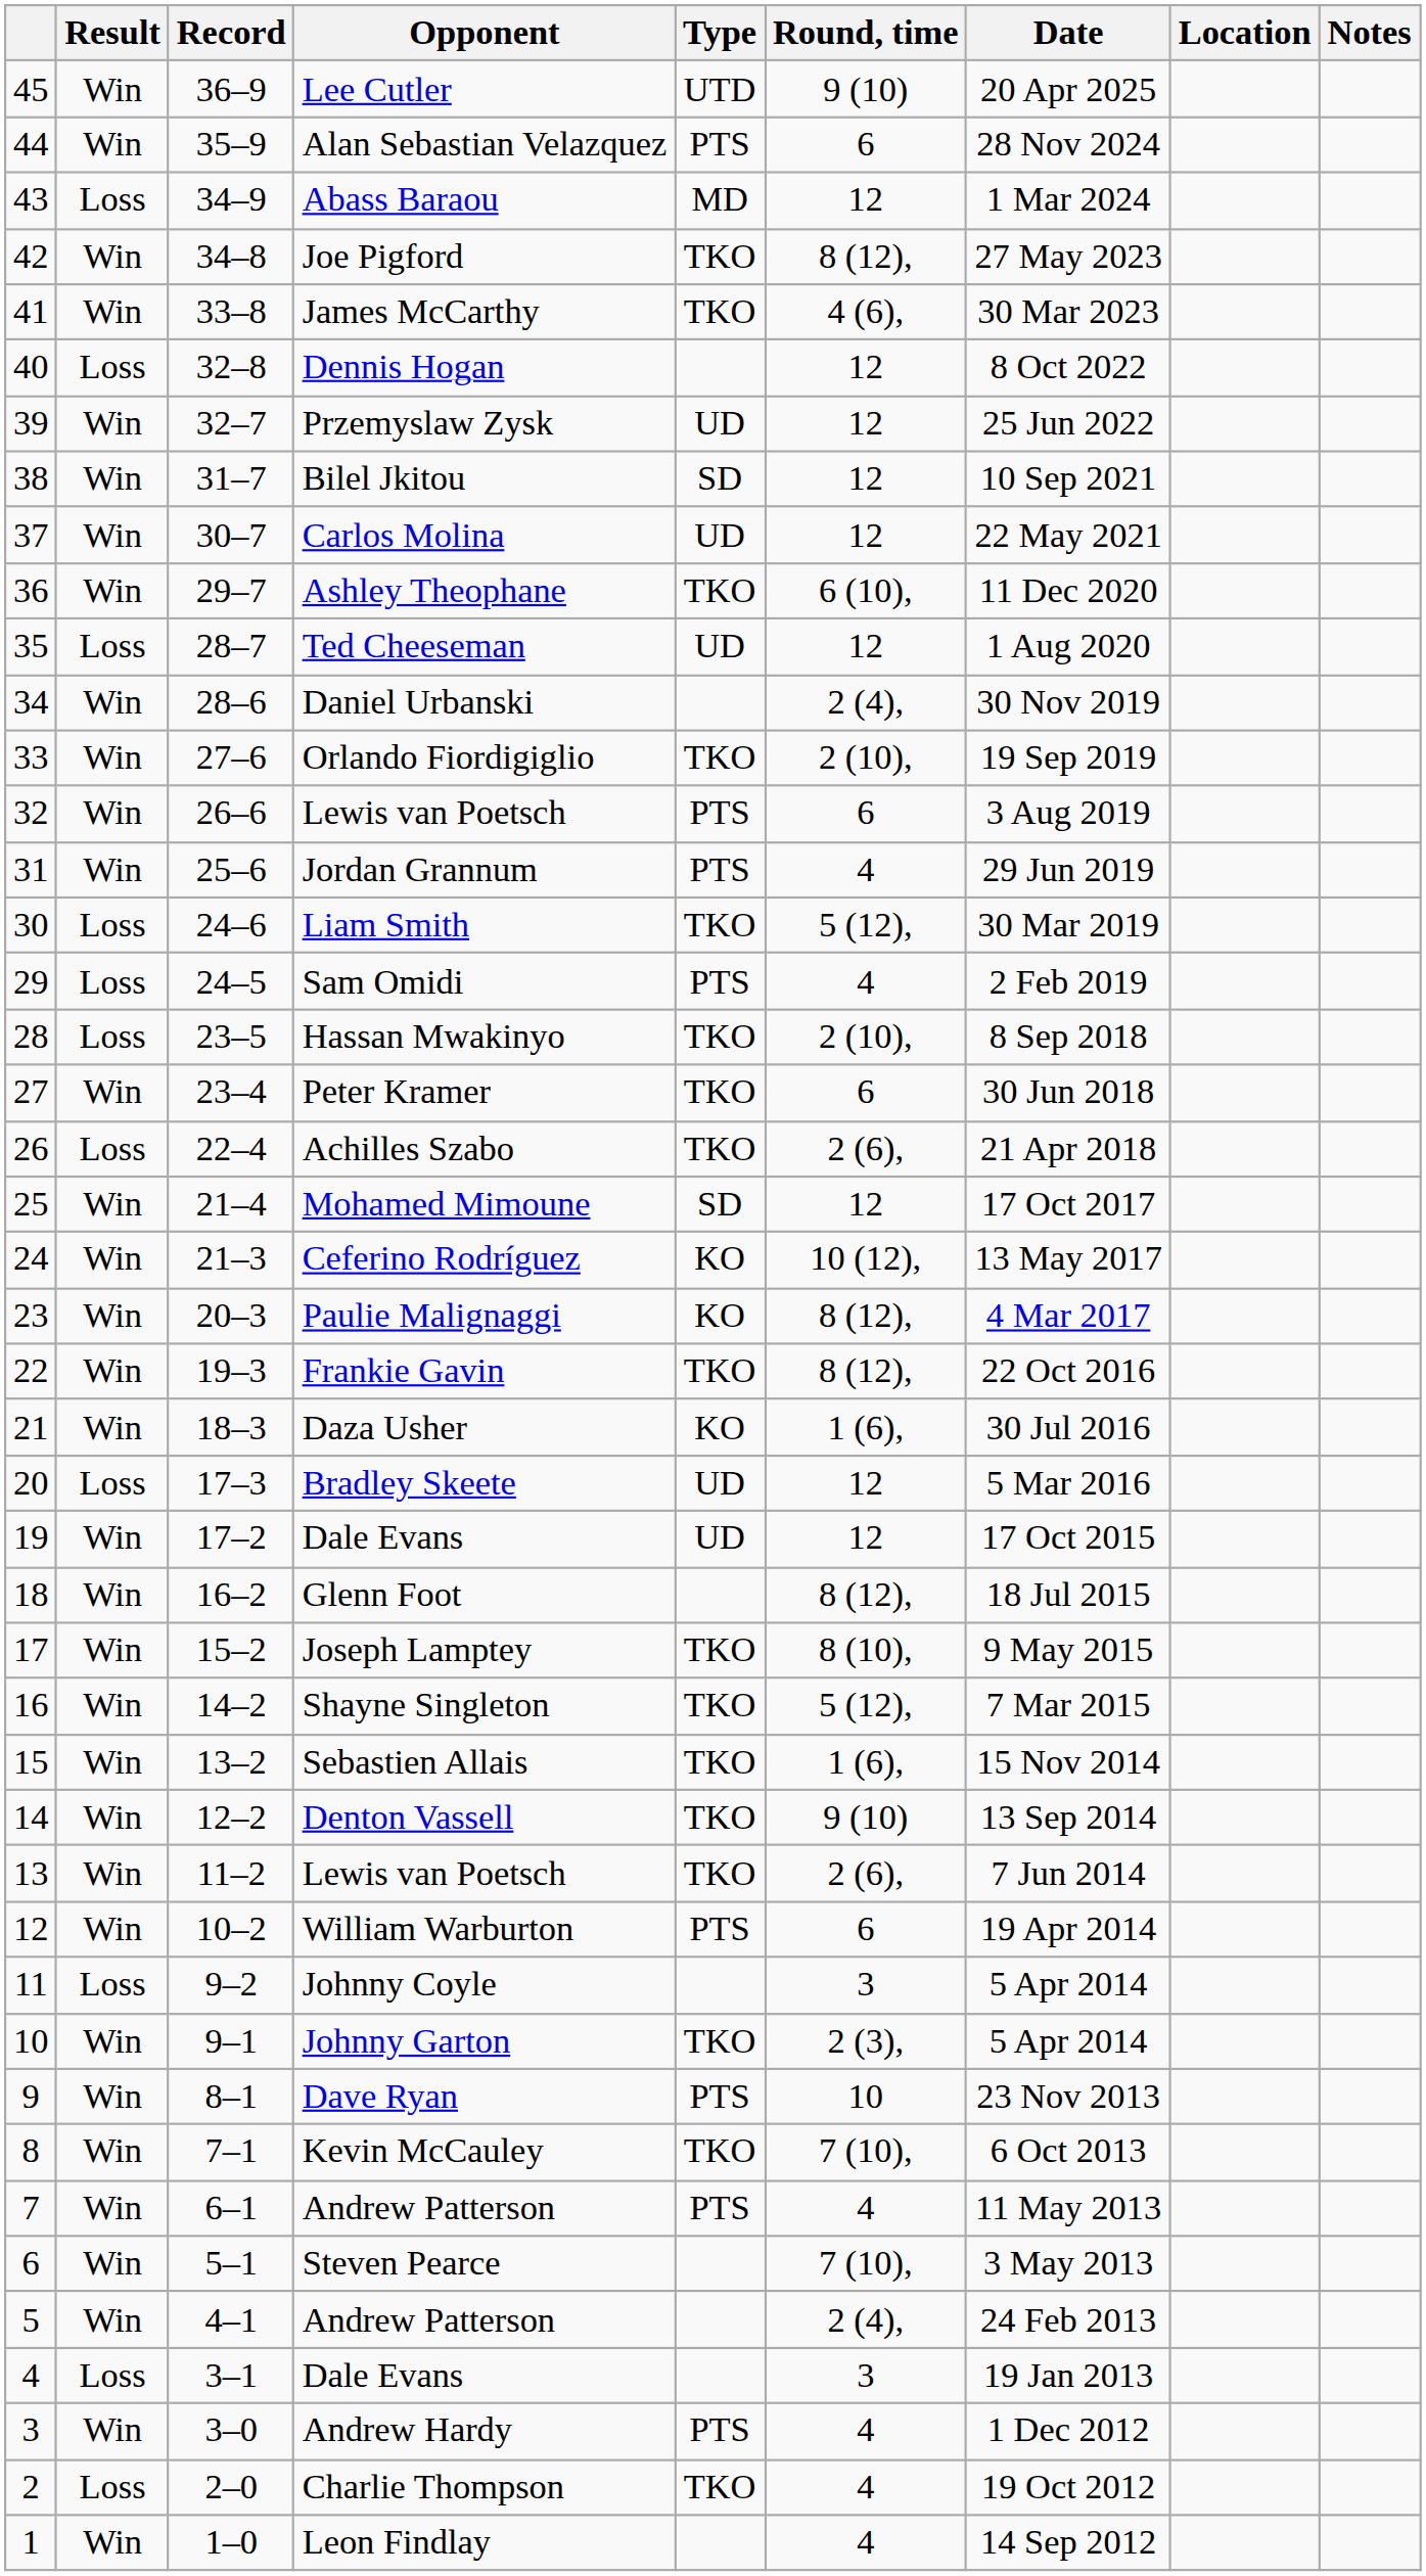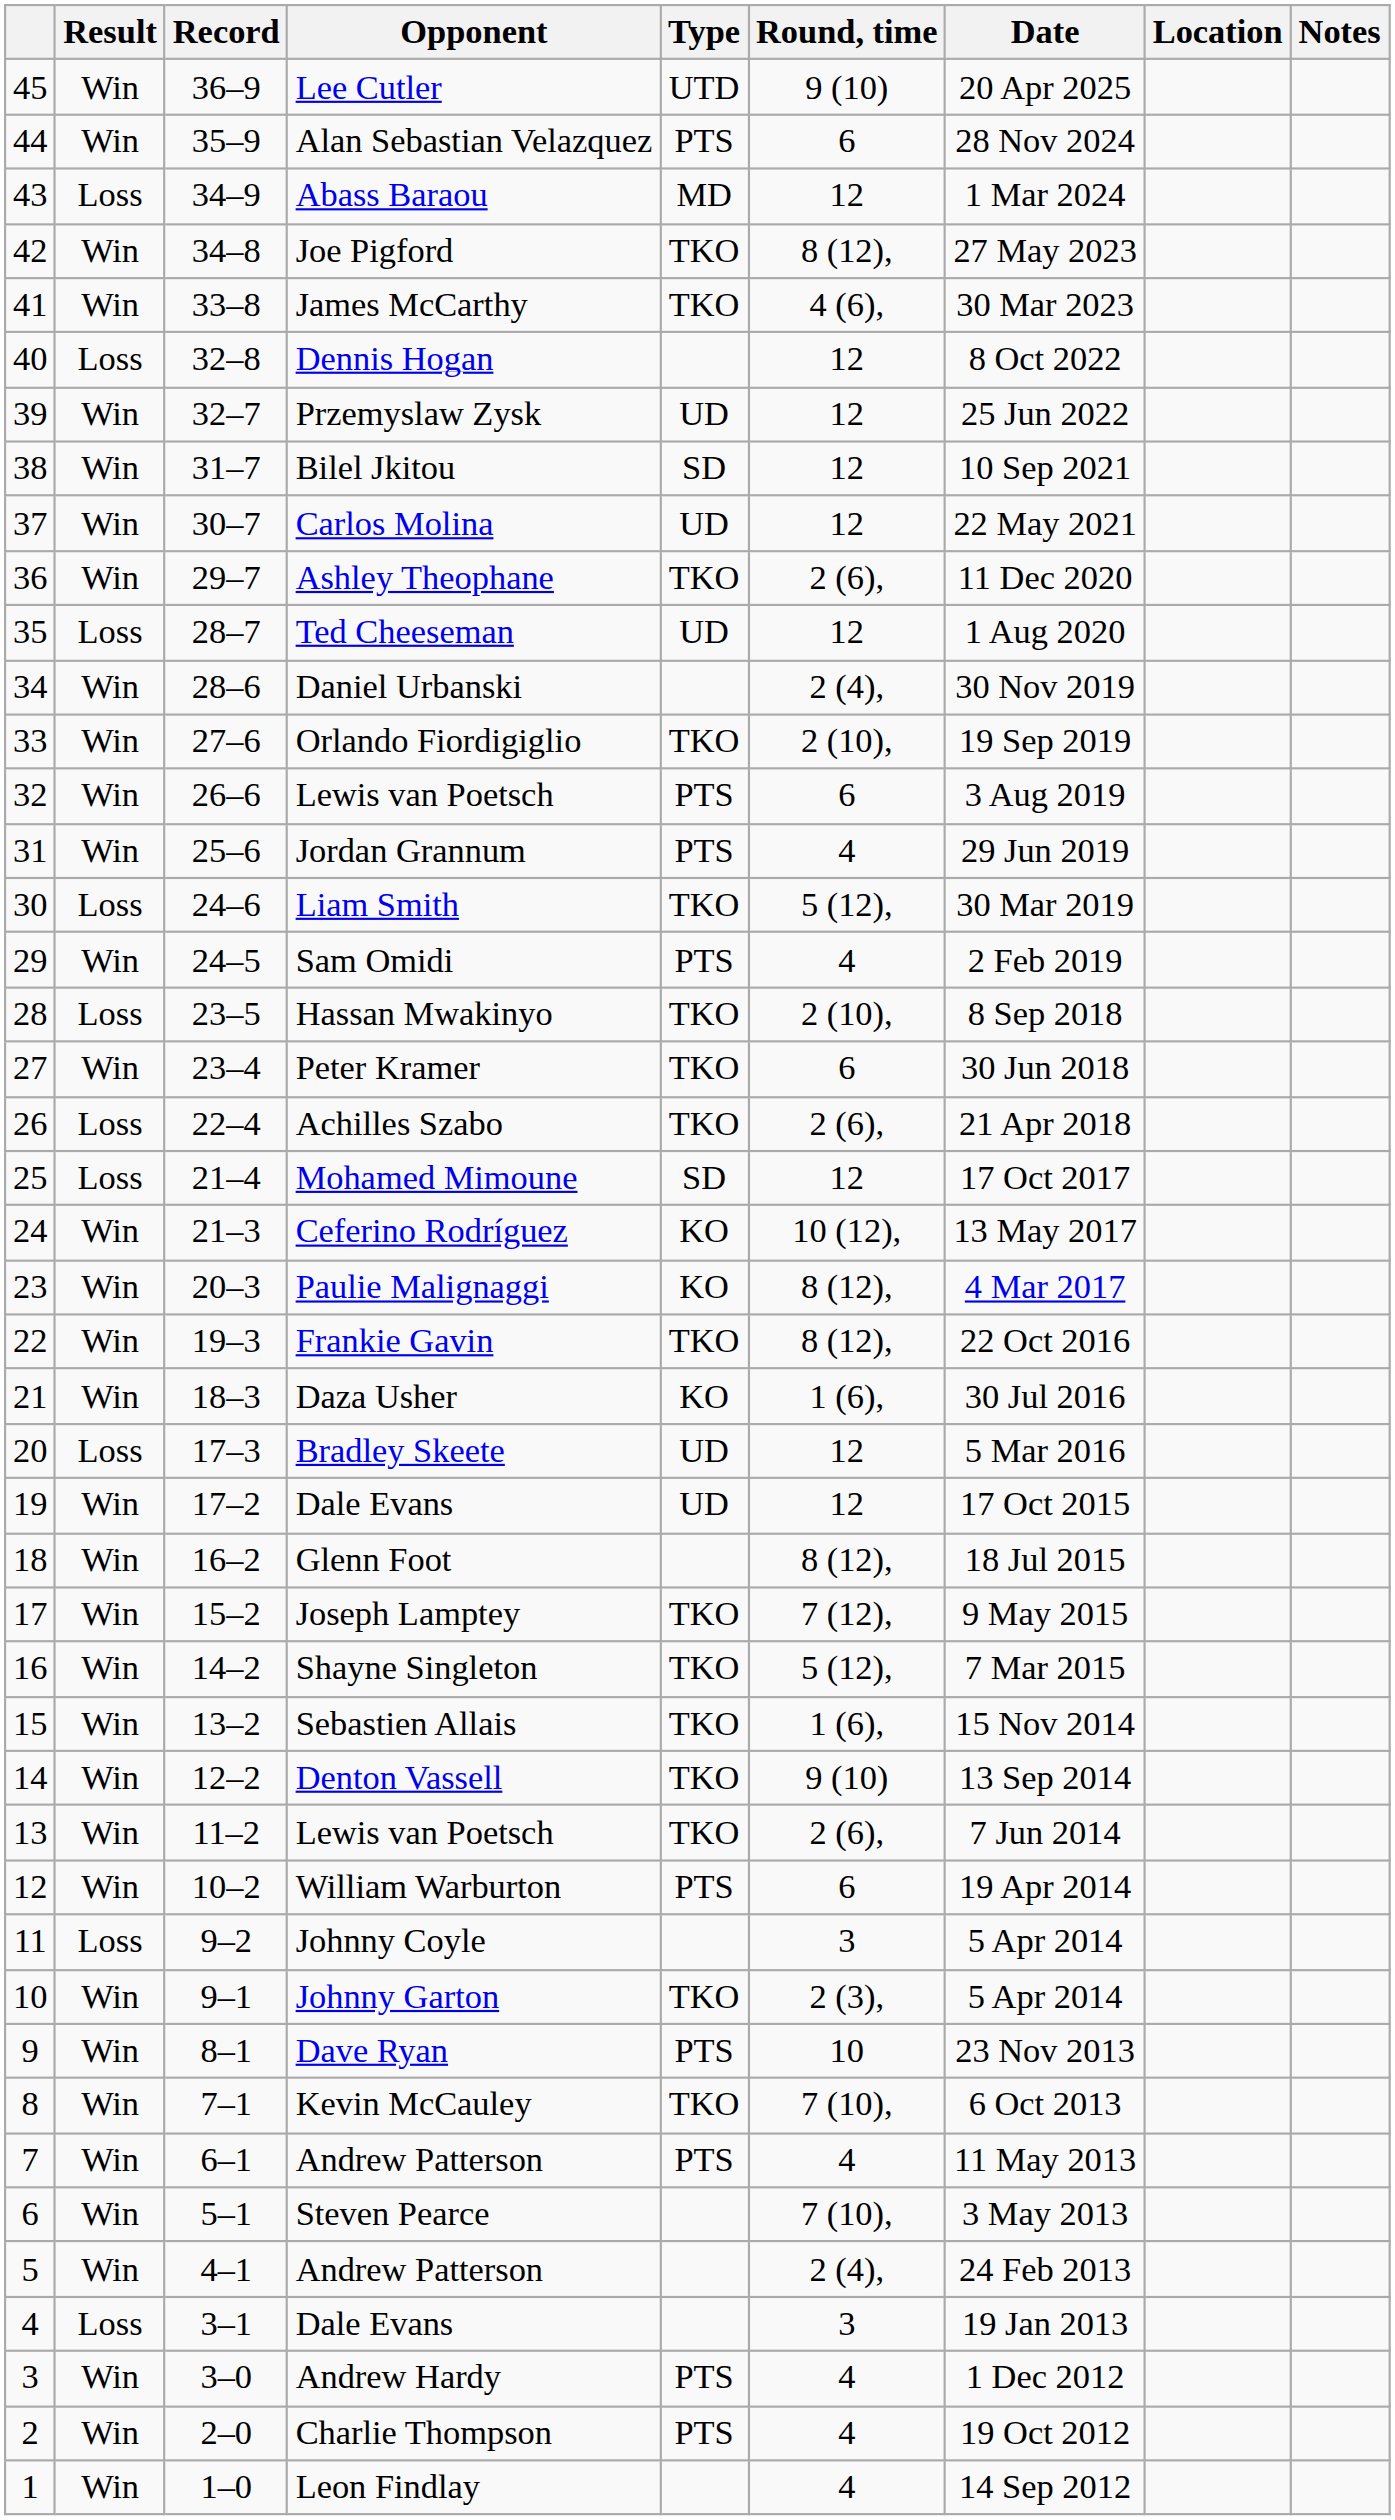Ashley Theophane | Round, time: 6 (10), -> 2 (6),
Sam Omidi | Result: Loss -> Win
Mohamed Mimoune | Result: Win -> Loss
Joseph Lamptey | Round, time: 8 (10), -> 7 (12),
Charlie Thompson | Result: Loss -> Win
Charlie Thompson | Type: TKO -> PTS
